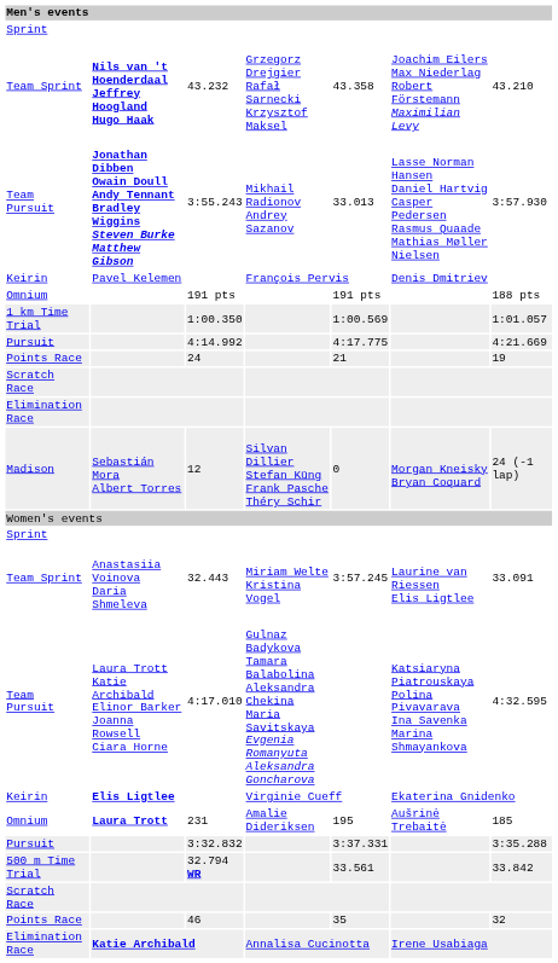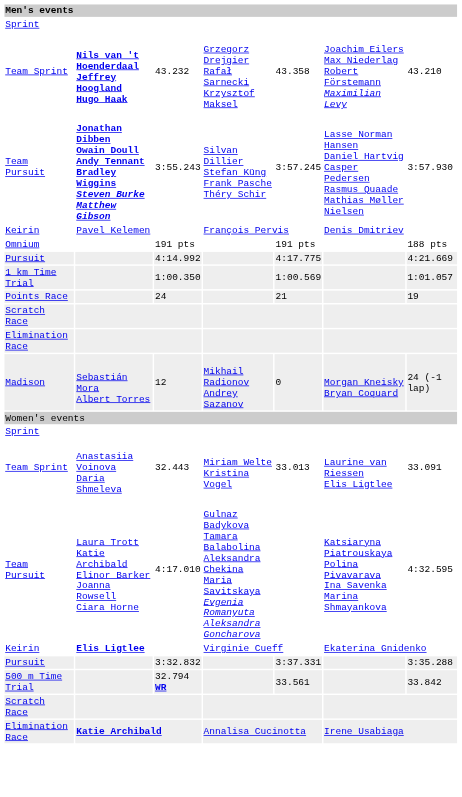3:55.243 | column 4: Mikhail Radionov Andrey Sazanov -> Silvan Dillier Stefan Küng Frank Pasche Théry Schir
3:55.243 | column 5: 33.013 -> 3:57.245
rows swapped: 4:14.992 <-> 1:00.350
12 | column 4: Silvan Dillier Stefan Küng Frank Pasche Théry Schir -> Mikhail Radionov Andrey Sazanov
32.443 | column 5: 3:57.245 -> 33.013
- row: Omnium | Laura Trott | 231 | Amalie Dideriksen | 195 | Aušrinė Trebaitė | 185
- row: Points Race | 46 | 35 | 32
